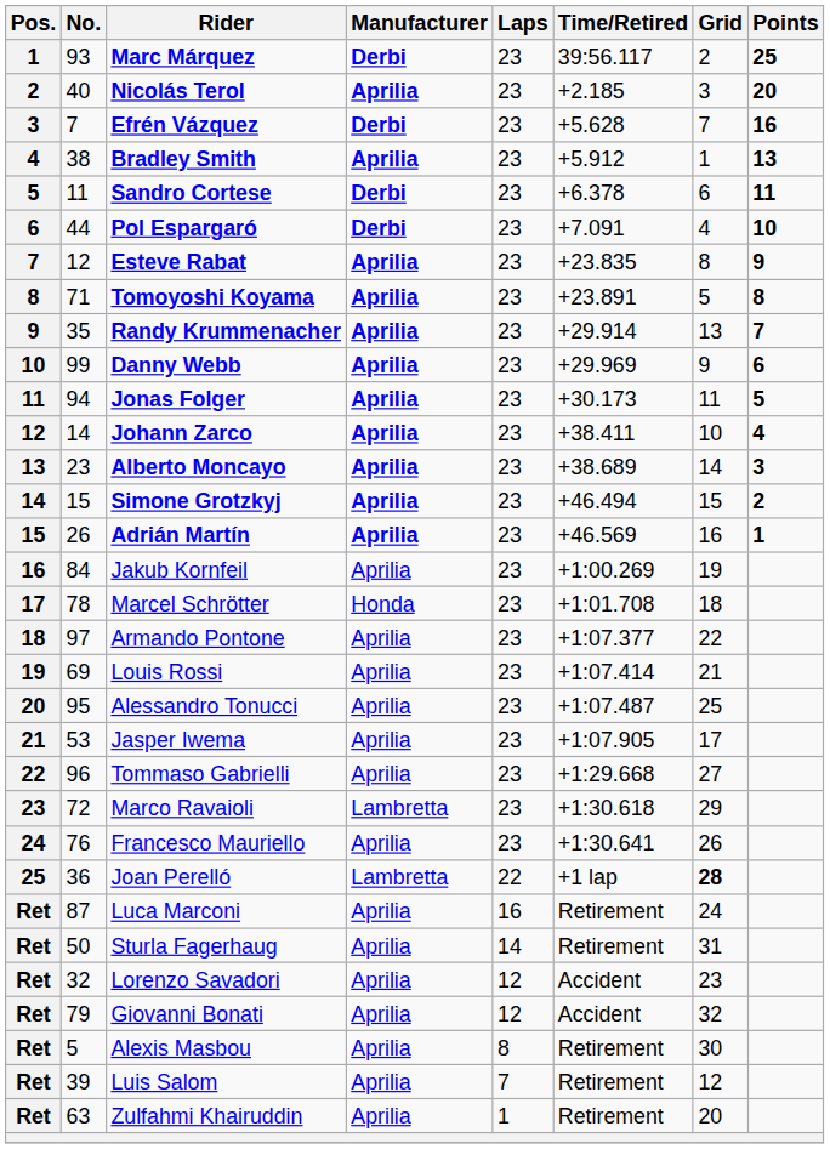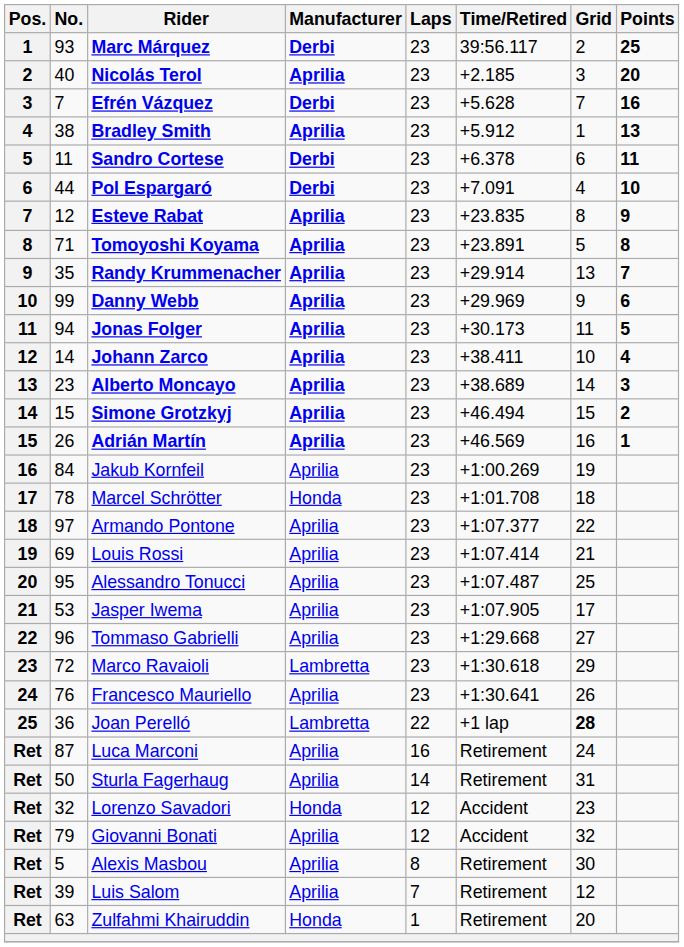Lorenzo Savadori | Manufacturer: Aprilia -> Honda
Zulfahmi Khairuddin | Manufacturer: Aprilia -> Honda
